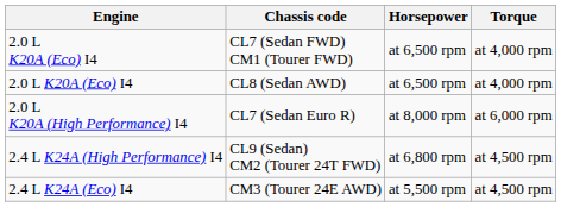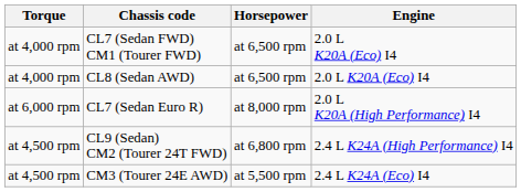columns swapped: Engine <-> Torque
